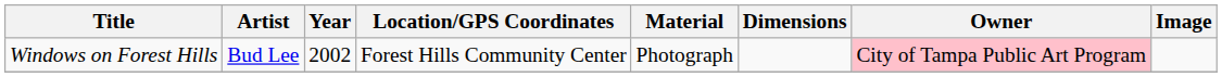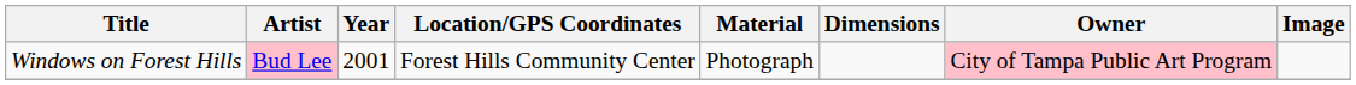Windows on Forest Hills | Artist: no background -> pink background
Windows on Forest Hills | Year: 2002 -> 2001
